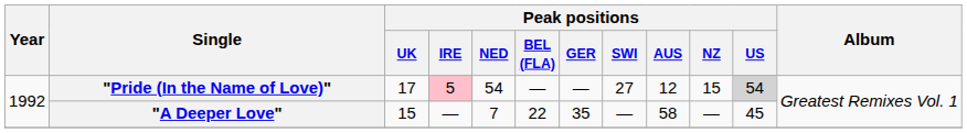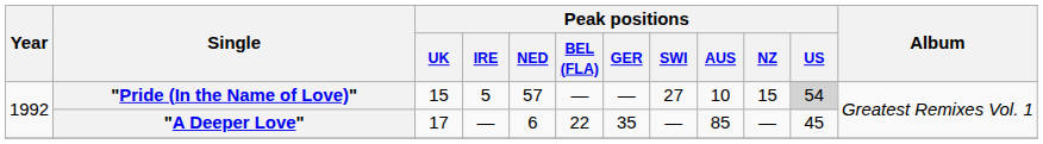"Pride (In the Name of Love)" | Peak positions / UK: 17 -> 15
"Pride (In the Name of Love)" | Peak positions / IRE: pink background -> no background
"Pride (In the Name of Love)" | Peak positions / NED: 54 -> 57
"Pride (In the Name of Love)" | Peak positions / AUS: 12 -> 10
"A Deeper Love" | Peak positions / UK: 15 -> 17
"A Deeper Love" | Peak positions / NED: 7 -> 6
"A Deeper Love" | Peak positions / AUS: 58 -> 85
